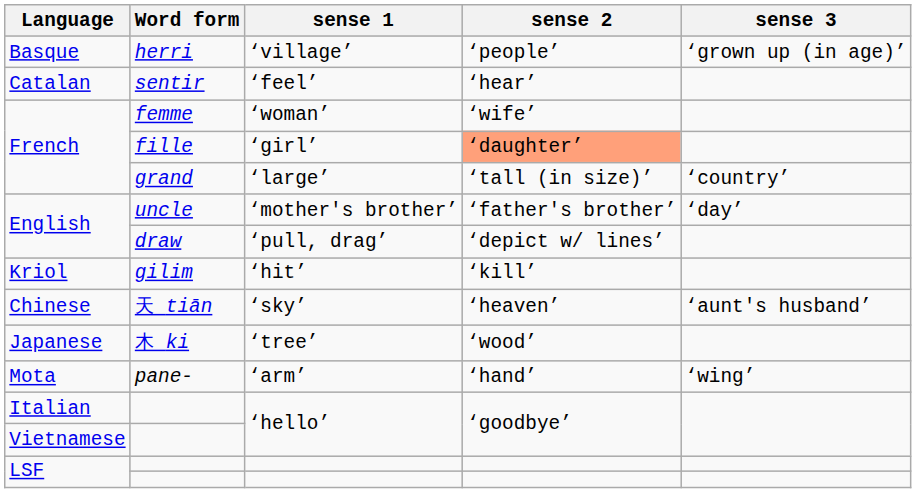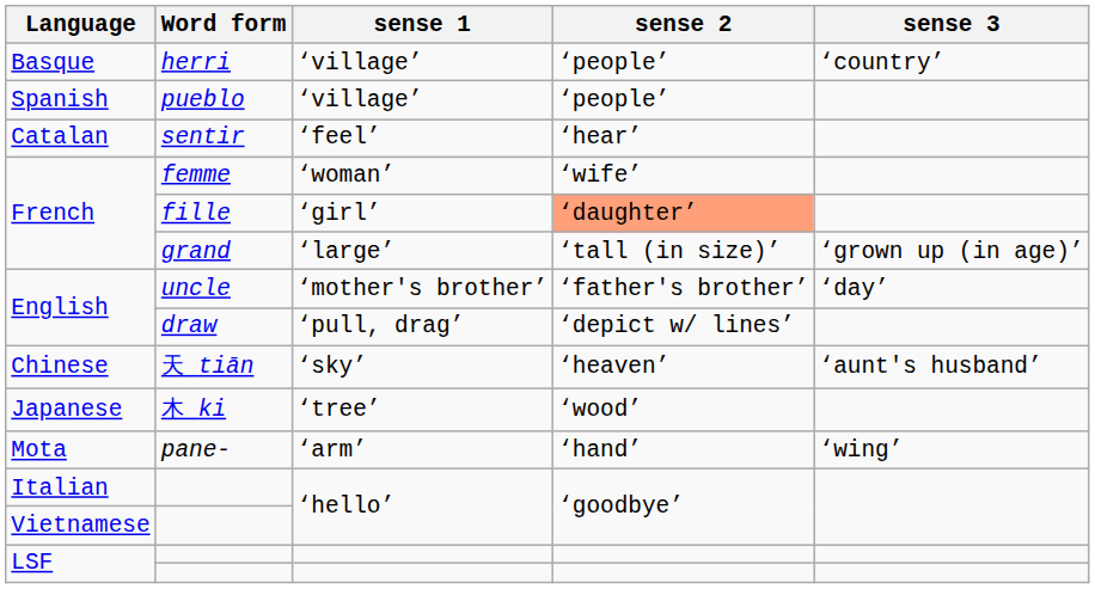herri | sense 3: ‘grown up (in age)’ -> ‘country’
+ row: Spanish | pueblo | ‘village’ | ‘people’
grand | sense 3: ‘country’ -> ‘grown up (in age)’
- row: Kriol | gilim | ‘hit’ | ‘kill’
